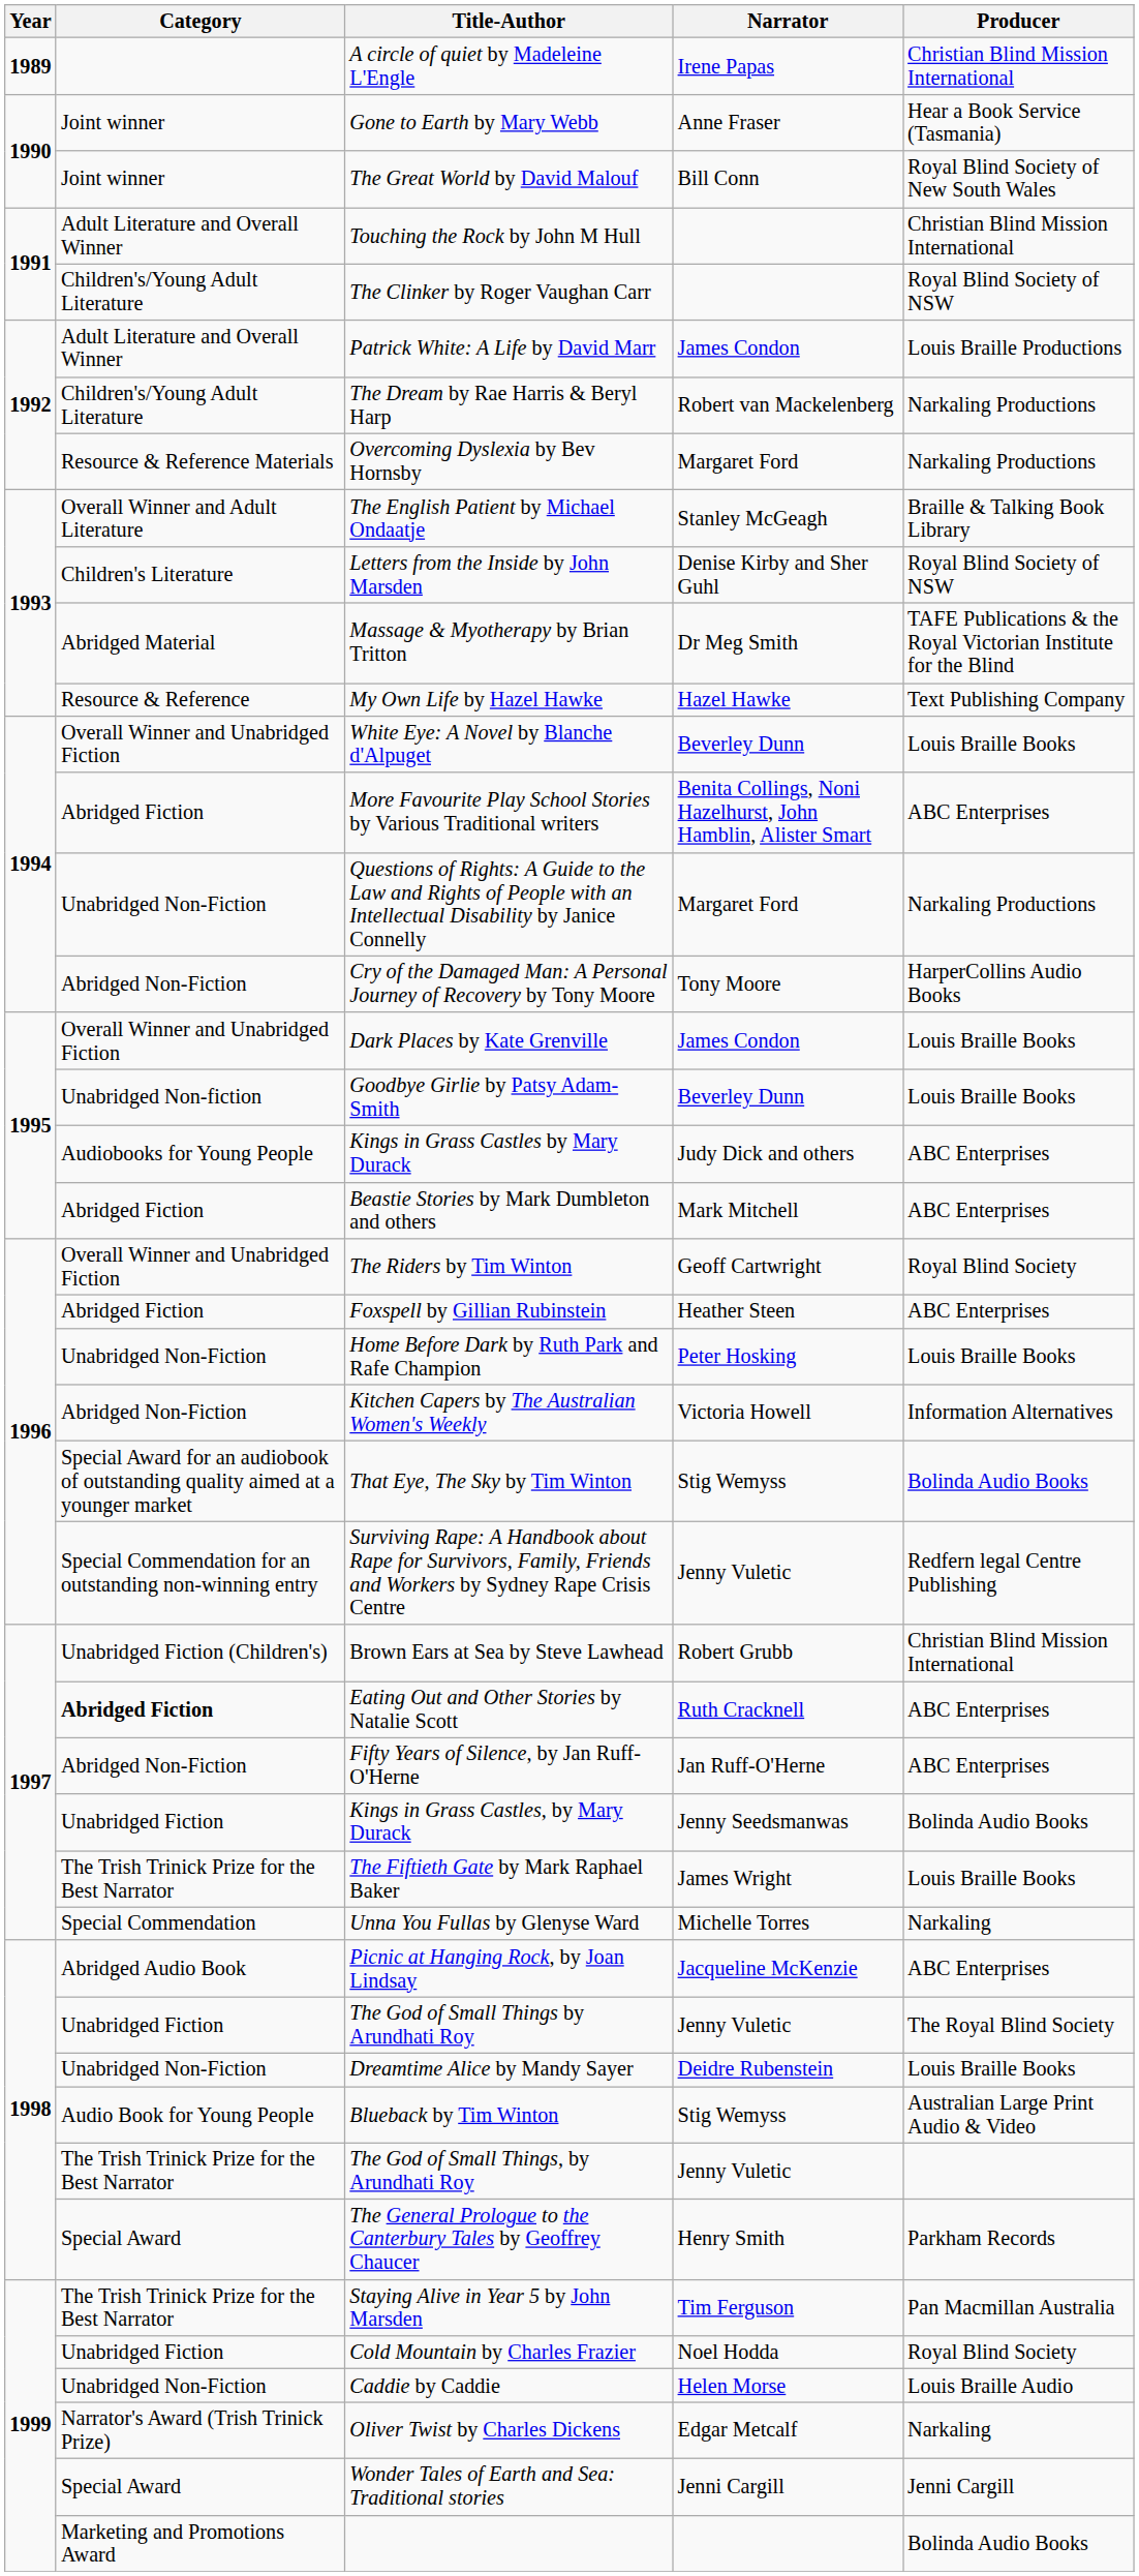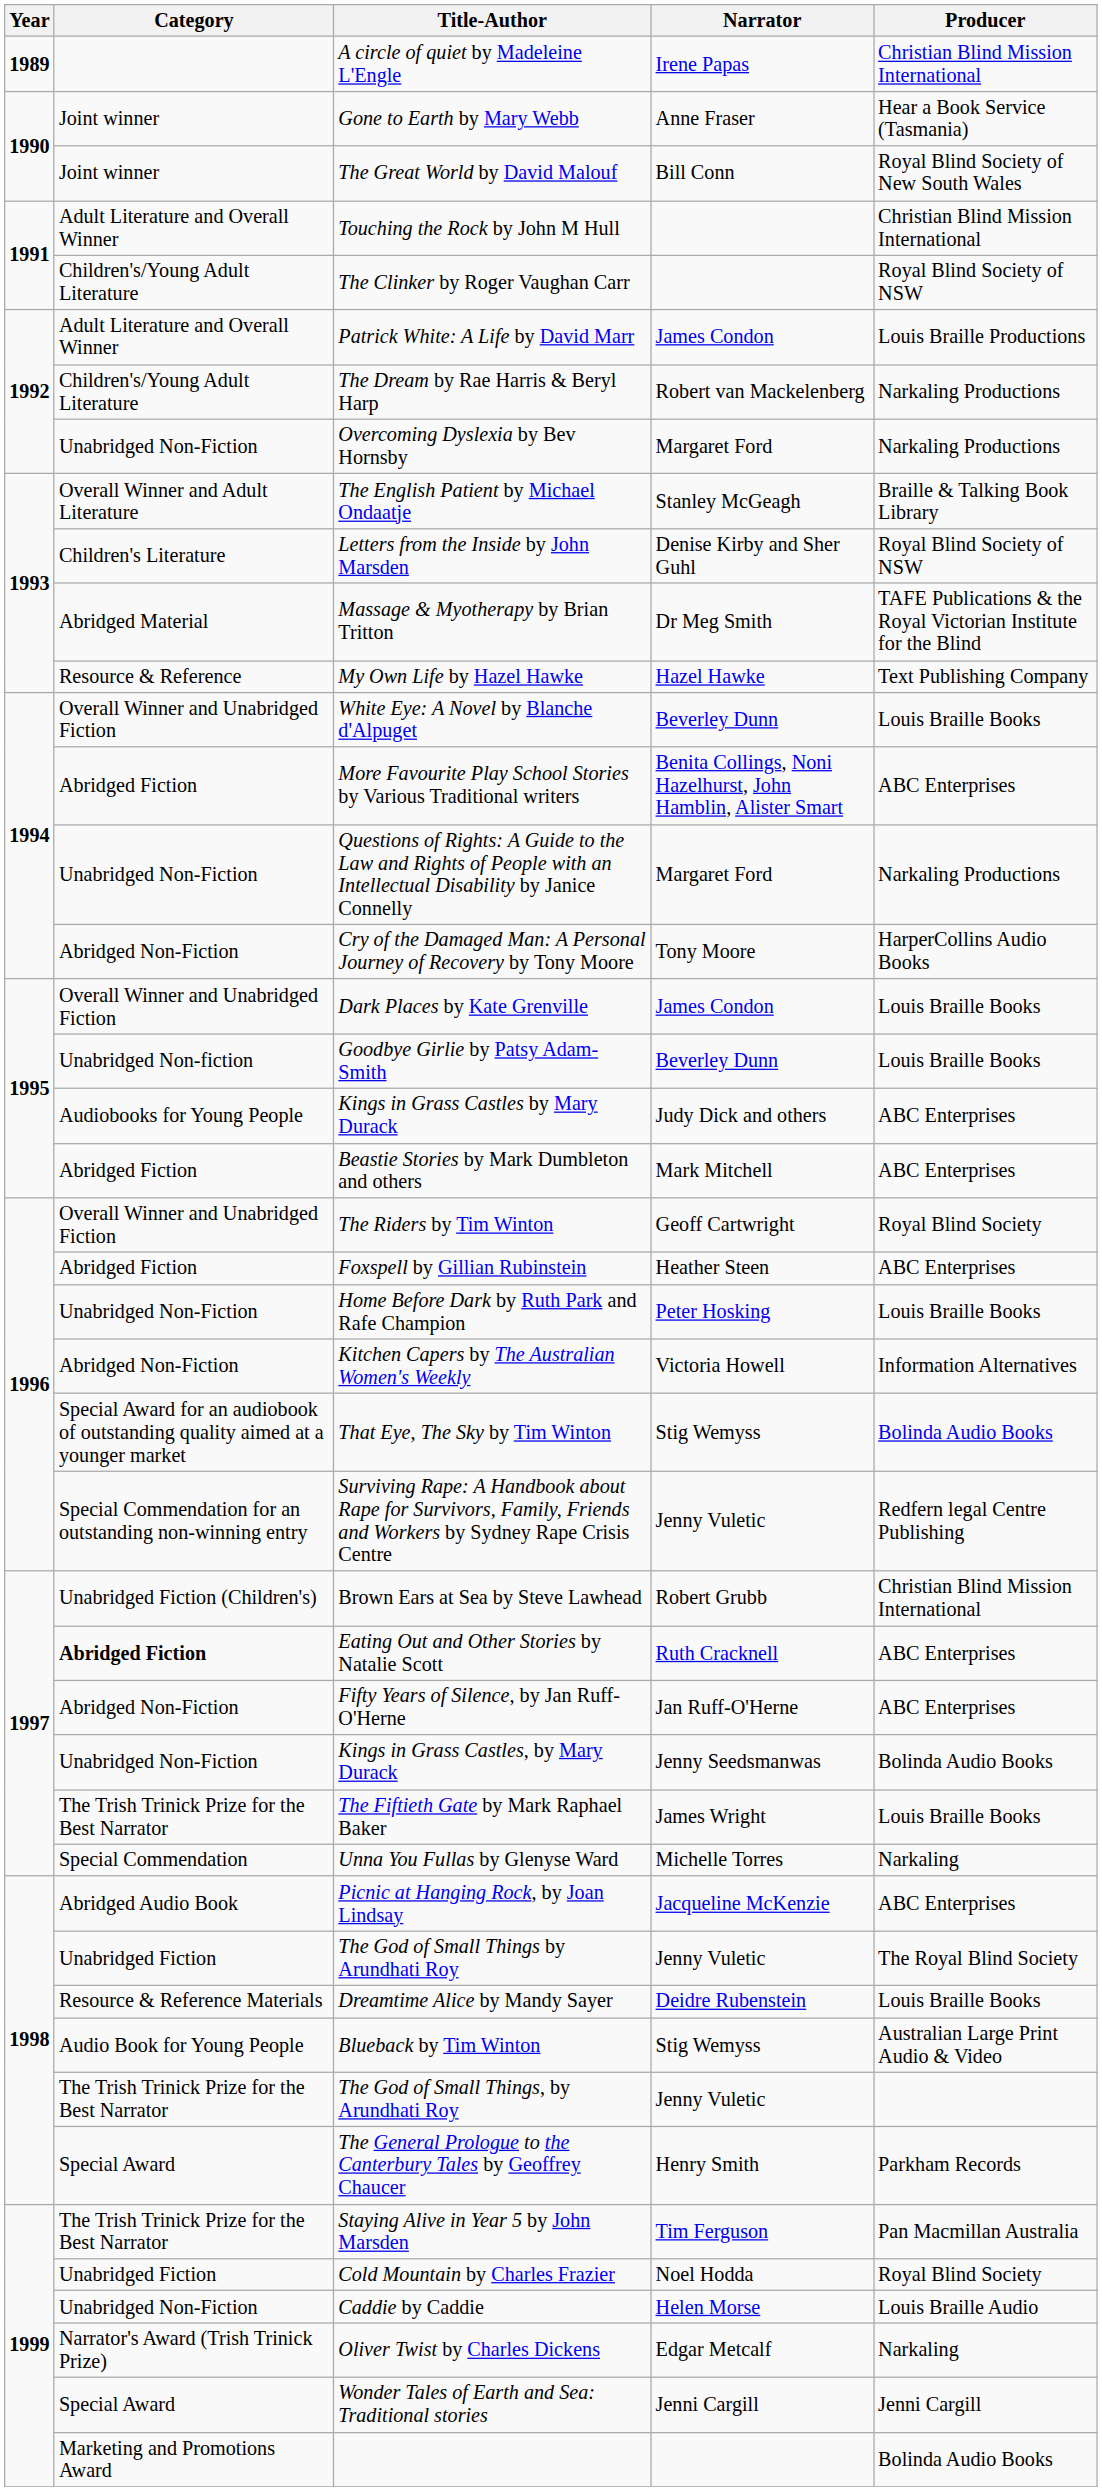Overcoming Dyslexia by Bev Hornsby | Category: Resource & Reference Materials -> Unabridged Non-Fiction
Kings in Grass Castles, by Mary Durack | Category: Unabridged Fiction -> Unabridged Non-Fiction
Dreamtime Alice by Mandy Sayer | Category: Unabridged Non-Fiction -> Resource & Reference Materials
